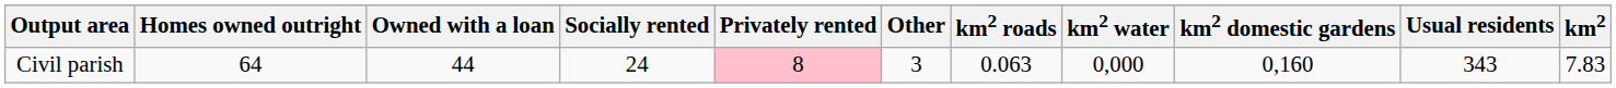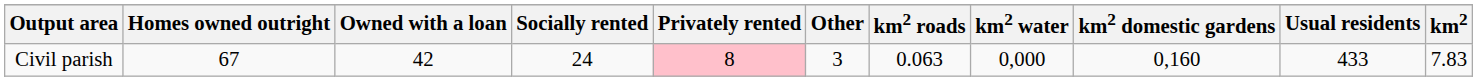Civil parish | Homes owned outright: 64 -> 67
Civil parish | Owned with a loan: 44 -> 42
Civil parish | Usual residents: 343 -> 433
